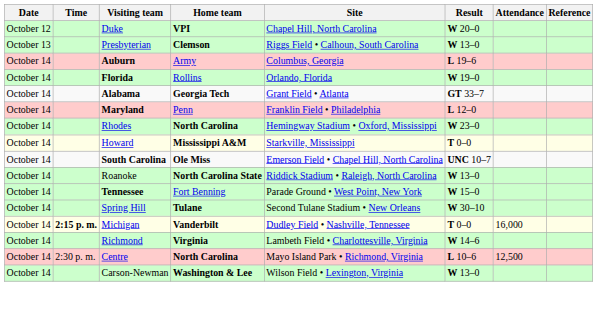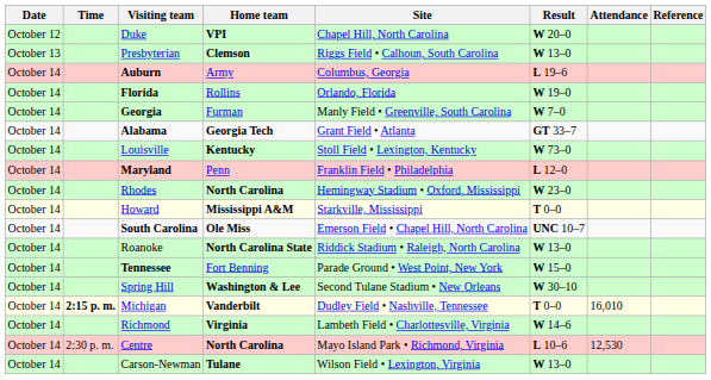+ row: October 14 | Georgia | Furman | Manly Field • Greenville, South Carolina | W 7–0
+ row: October 14 | Louisville | Kentucky | Stoll Field • Lexington, Kentucky | W 73–0
Spring Hill | Home team: Tulane -> Washington & Lee
Michigan | Attendance: 16,000 -> 16,010
Centre | Attendance: 12,500 -> 12,530
Carson-Newman | Home team: Washington & Lee -> Tulane
